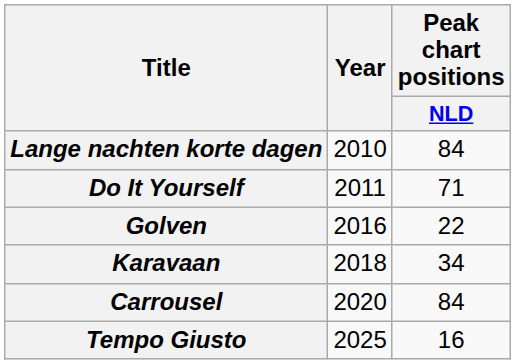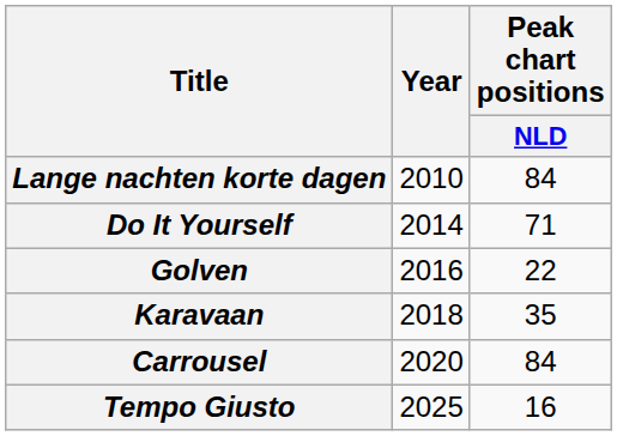Do It Yourself | Year: 2011 -> 2014
Karavaan | Peak chart positions / NLD: 34 -> 35
